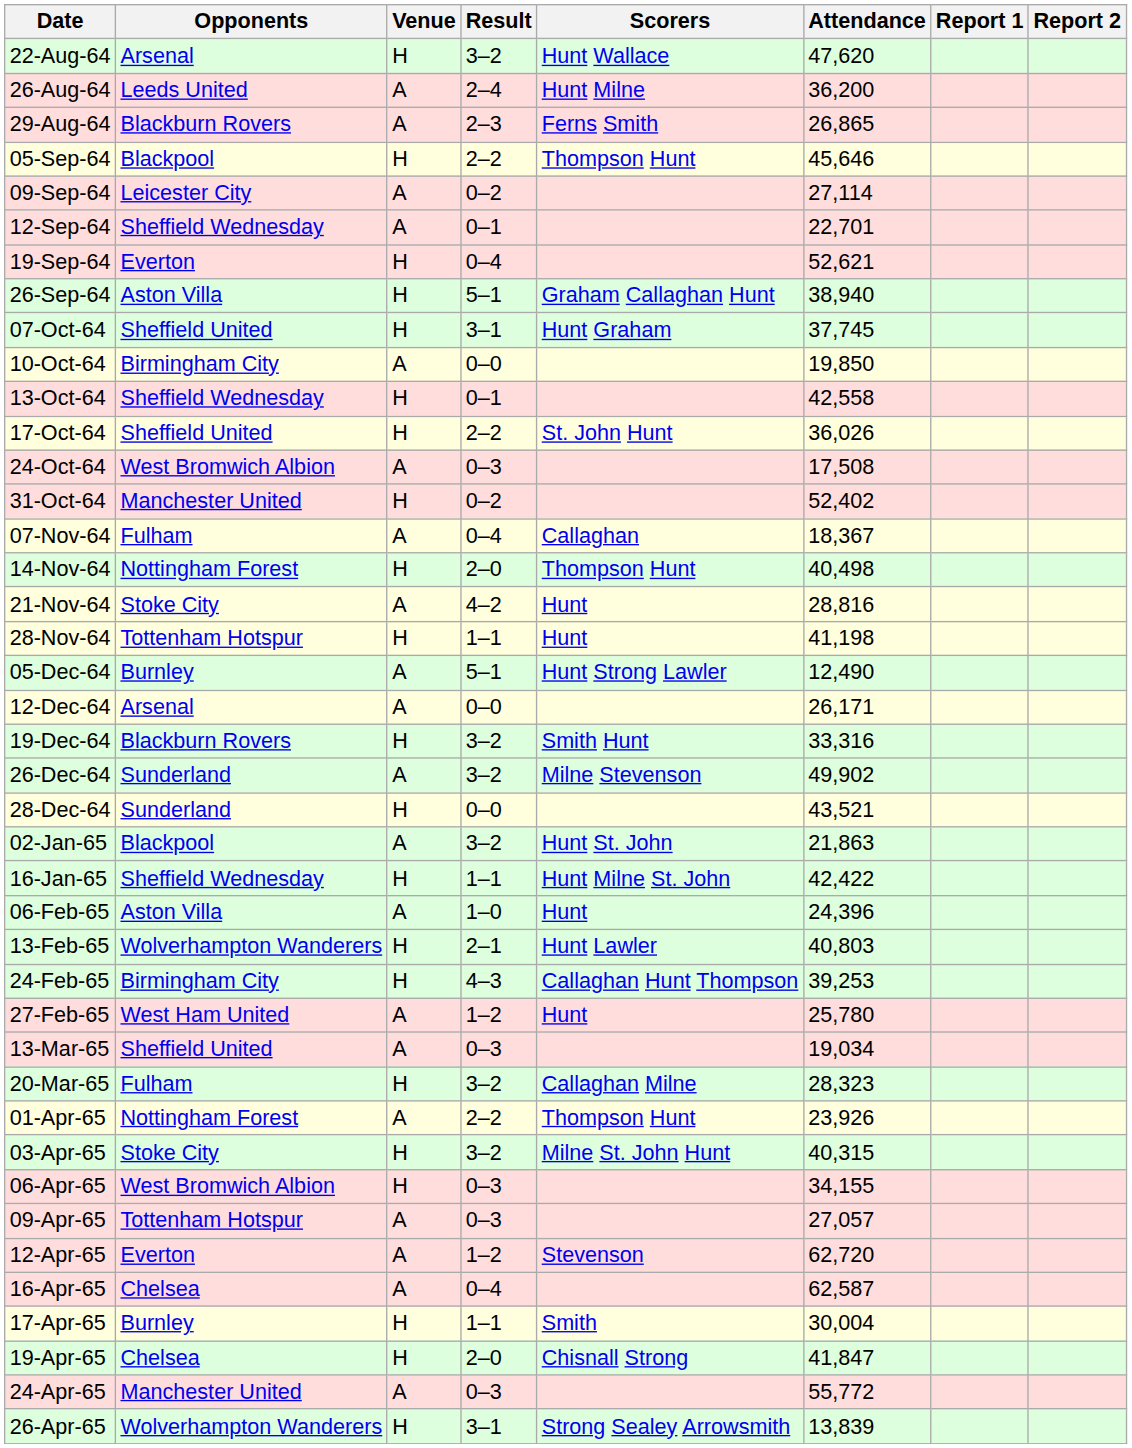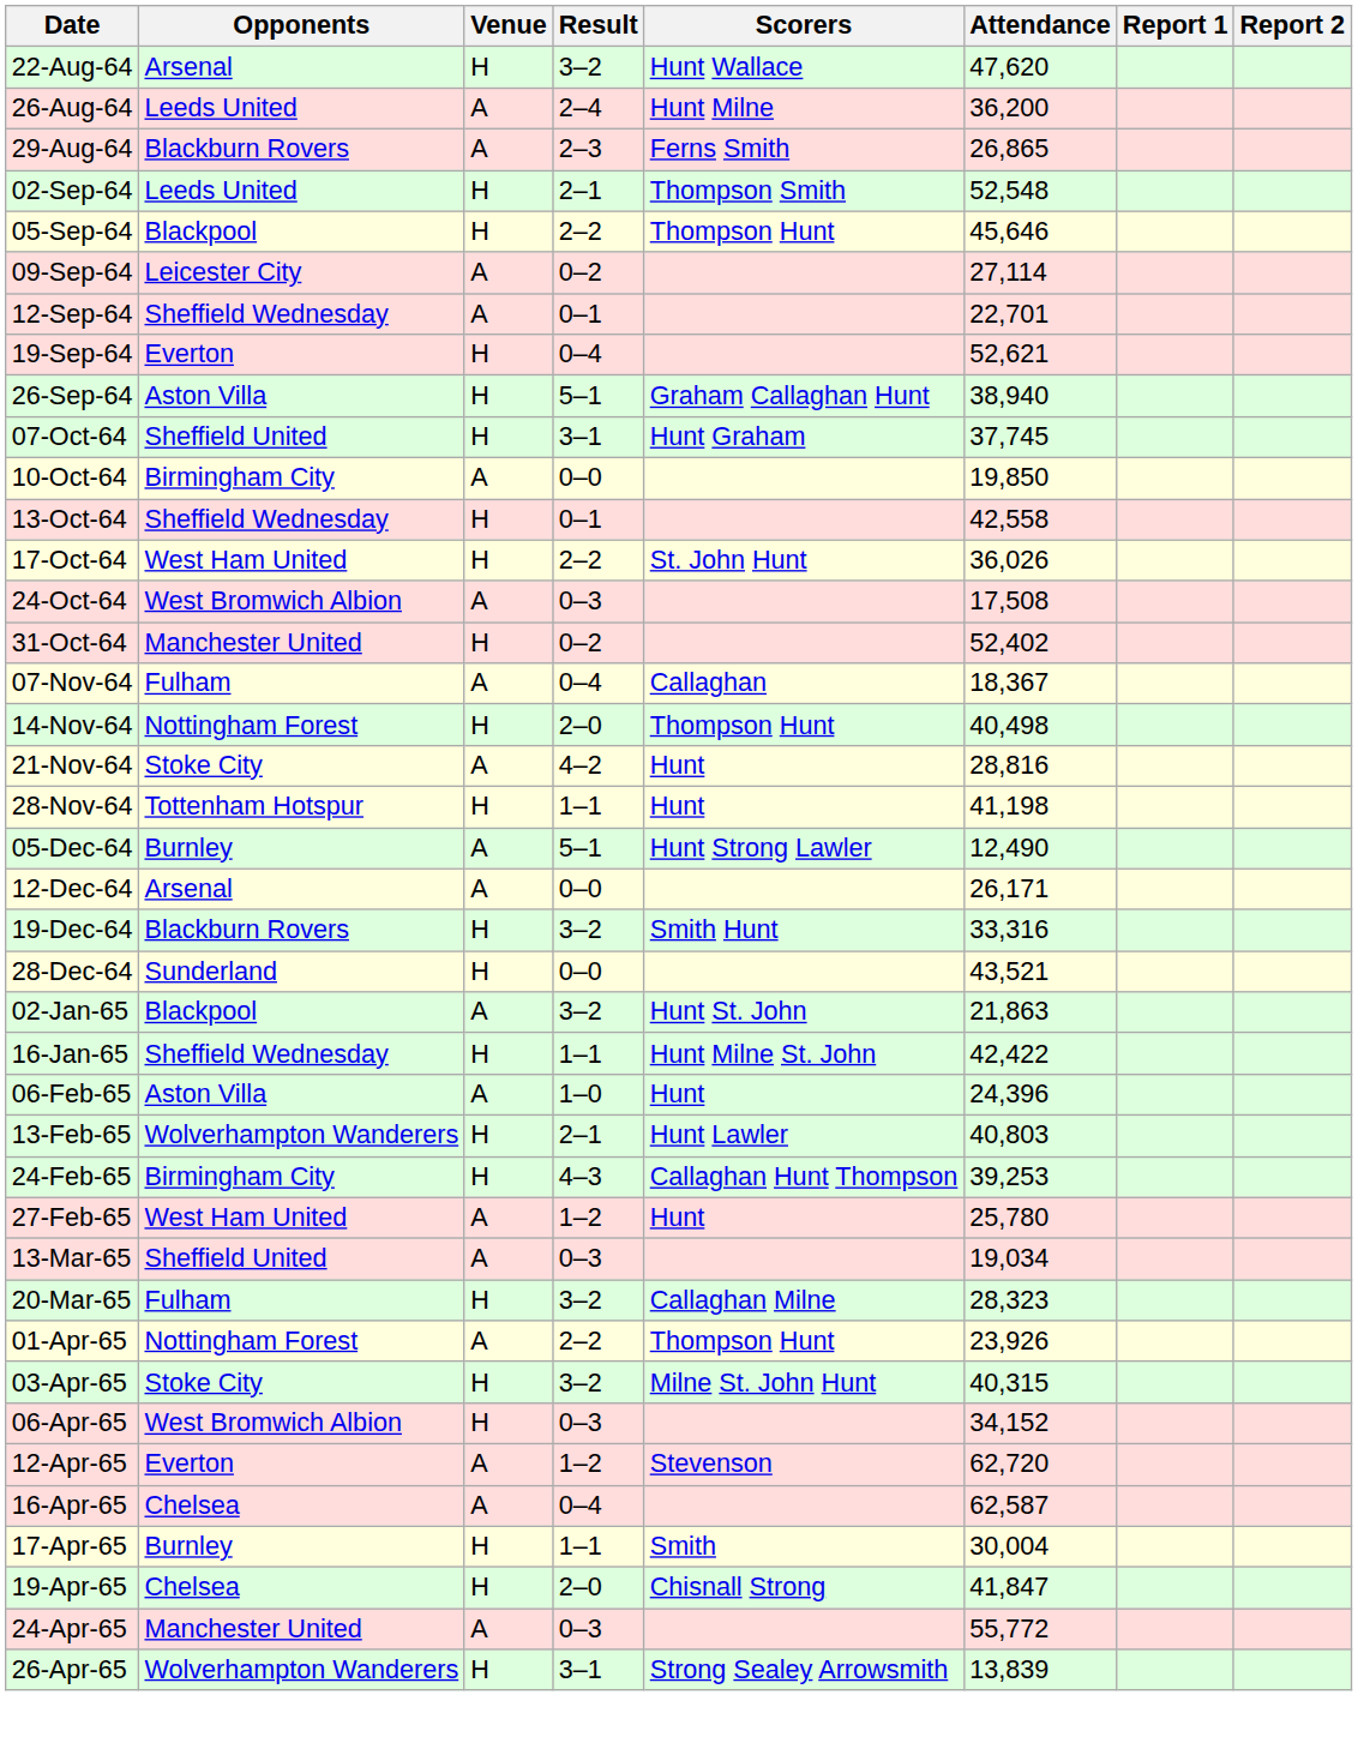+ row: 02-Sep-64 | Leeds United | H | 2–1 | Thompson Smith | 52,548
17-Oct-64 | Opponents: Sheffield United -> West Ham United
- row: 26-Dec-64 | Sunderland | A | 3–2 | Milne Stevenson | 49,902
06-Apr-65 | Attendance: 34,155 -> 34,152
- row: 09-Apr-65 | Tottenham Hotspur | A | 0–3 | 27,057
